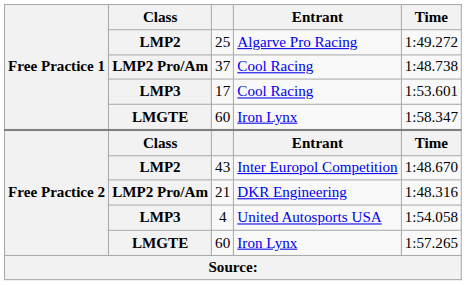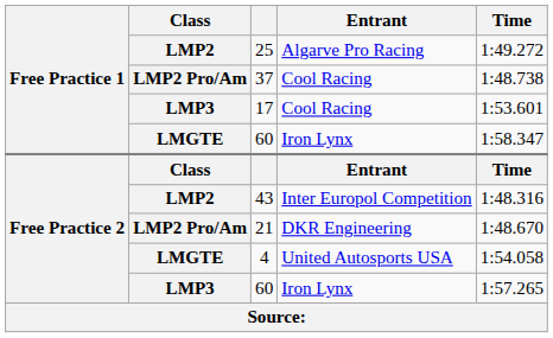43 | Time: 1:48.670 -> 1:48.316
21 | Time: 1:48.316 -> 1:48.670
4 | Class: LMP3 -> LMGTE
Free Practice 2 / 60 | Class: LMGTE -> LMP3
